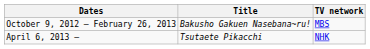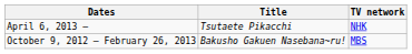rows swapped: October 9, 2012 – February 26, 2013 <-> April 6, 2013 –
